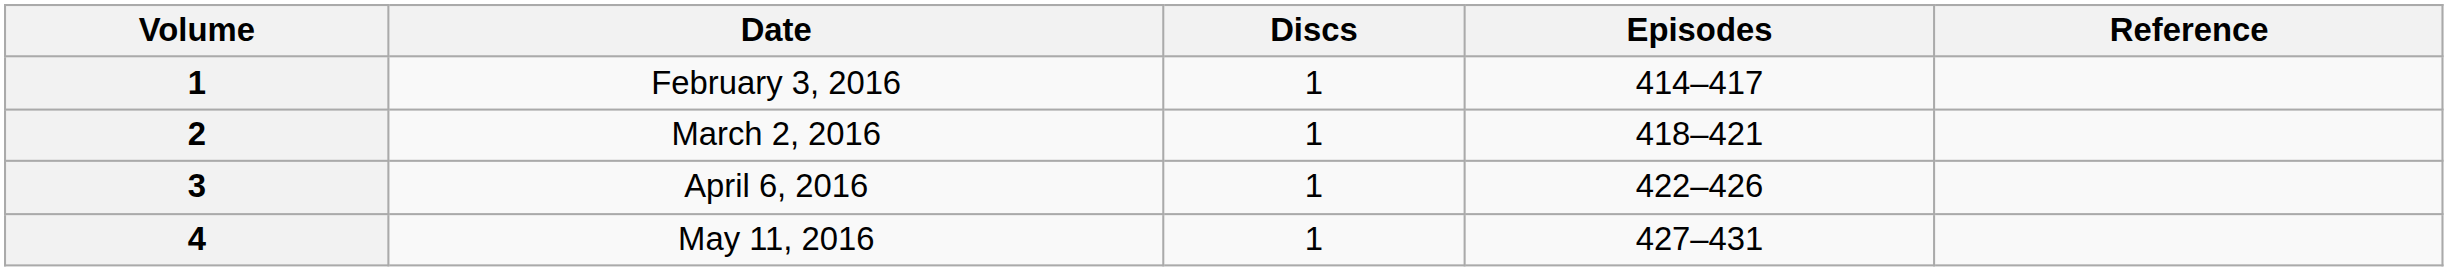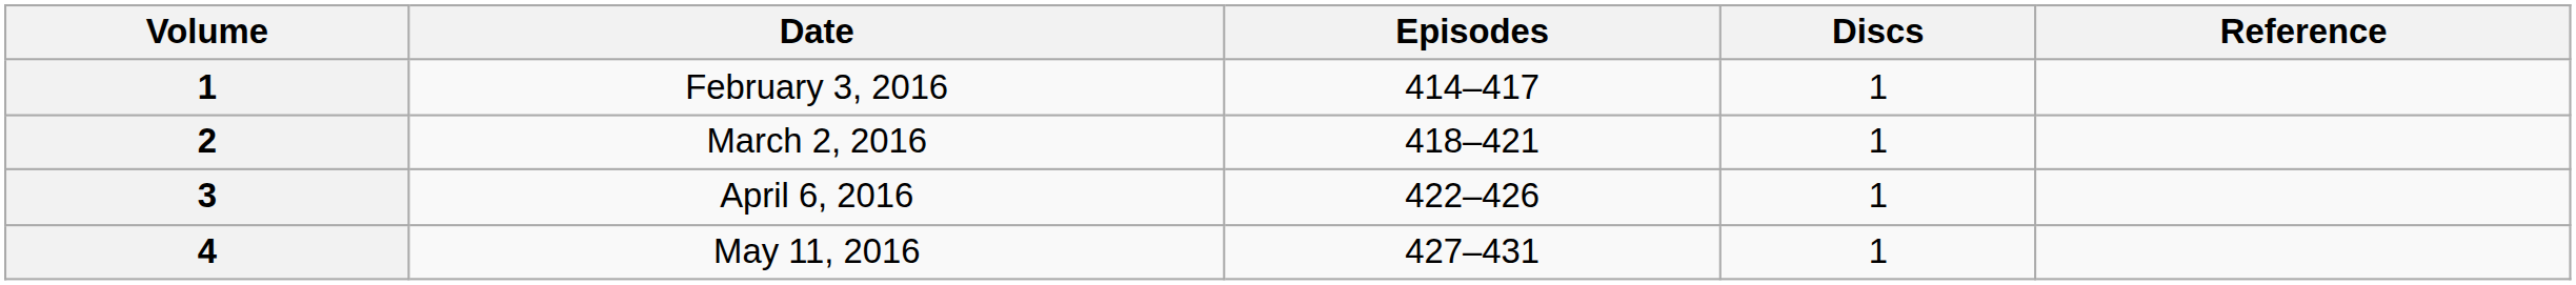columns swapped: Discs <-> Episodes
